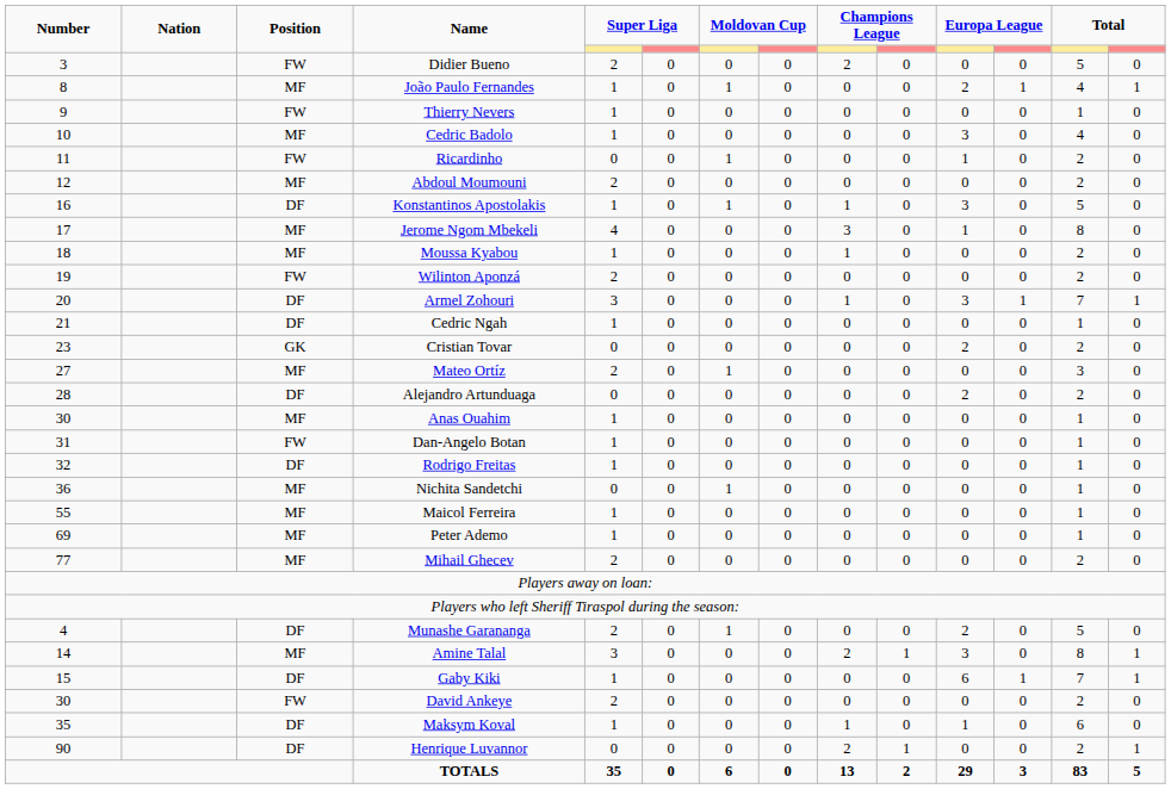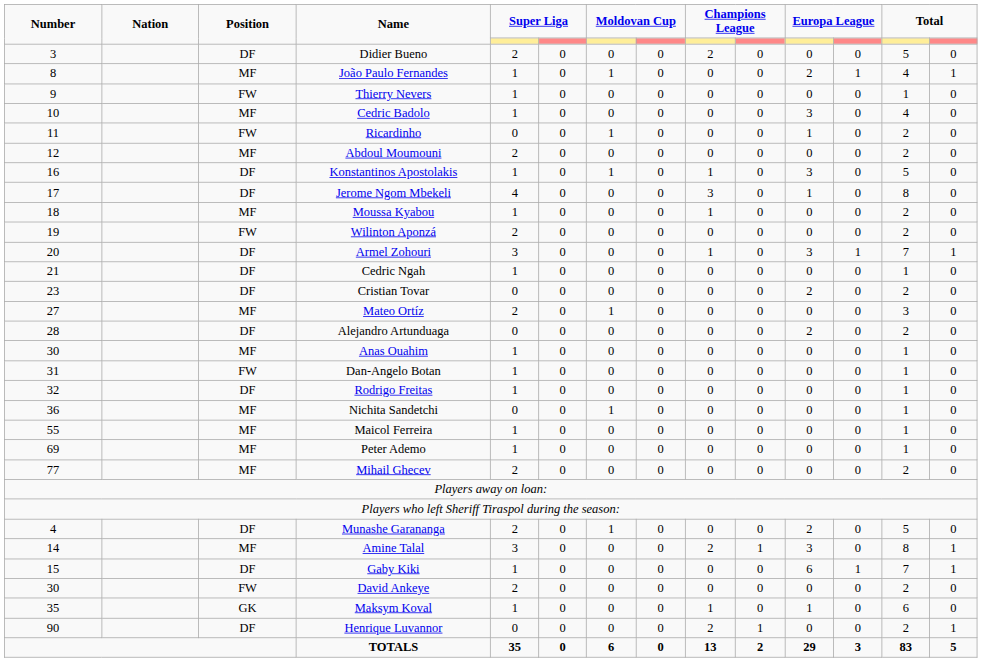Didier Bueno | Position: FW -> DF
Jerome Ngom Mbekeli | Position: MF -> DF
Cristian Tovar | Position: GK -> DF
Maksym Koval | Position: DF -> GK
